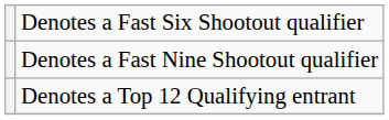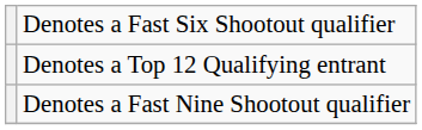rows swapped: Denotes a Fast Nine Shootout qualifier <-> Denotes a Top 12 Qualifying entrant
